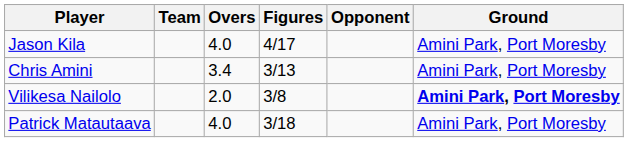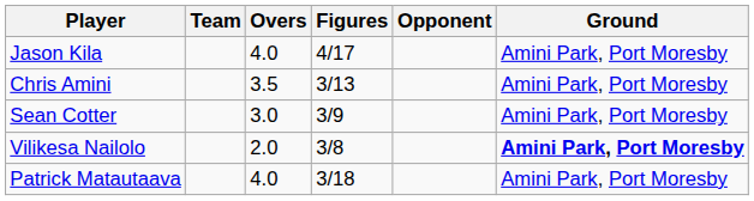Chris Amini | Overs: 3.4 -> 3.5
+ row: Sean Cotter | 3.0 | 3/9 | Amini Park, Port Moresby
